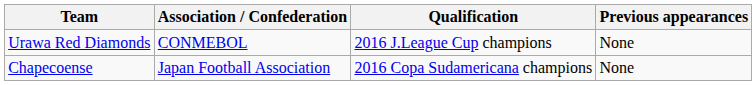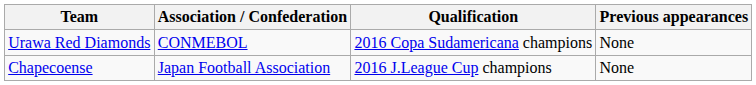Urawa Red Diamonds | Qualification: 2016 J.League Cup champions -> 2016 Copa Sudamericana champions
Chapecoense | Qualification: 2016 Copa Sudamericana champions -> 2016 J.League Cup champions
